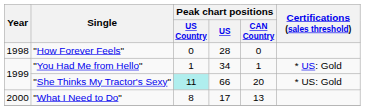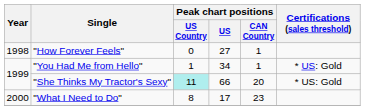"How Forever Feels" | Peak chart positions / US: 28 -> 27
"How Forever Feels" | Peak chart positions / CAN Country: 0 -> 1
"What I Need to Do" | Peak chart positions / CAN Country: 13 -> 23
